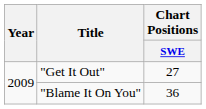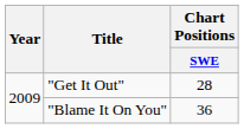"Get It Out" | Chart Positions / SWE: 27 -> 28
